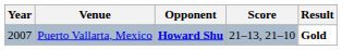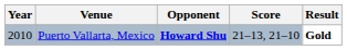Puerto Vallarta, Mexico | Year: 2007 -> 2010
